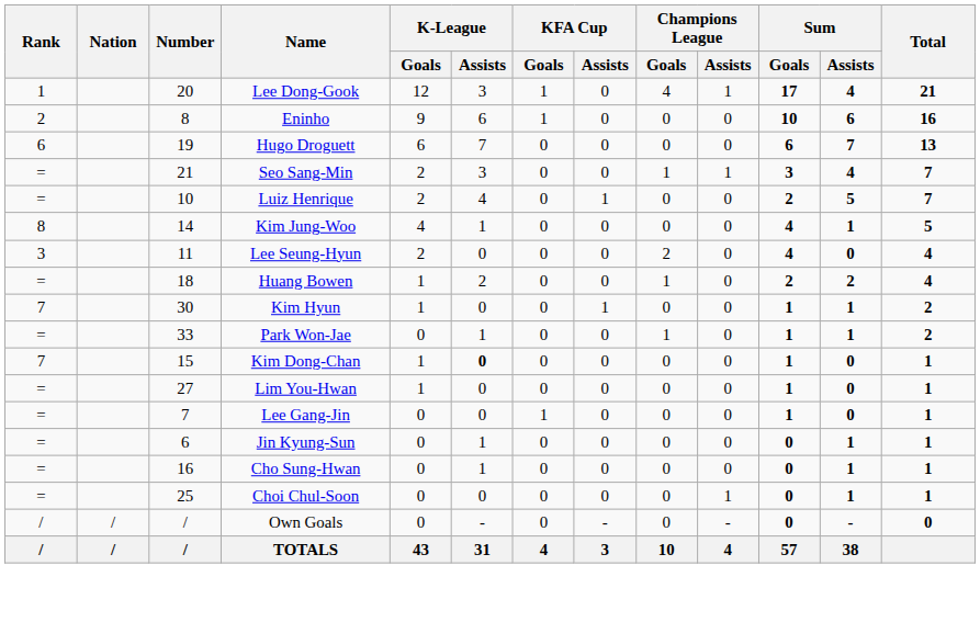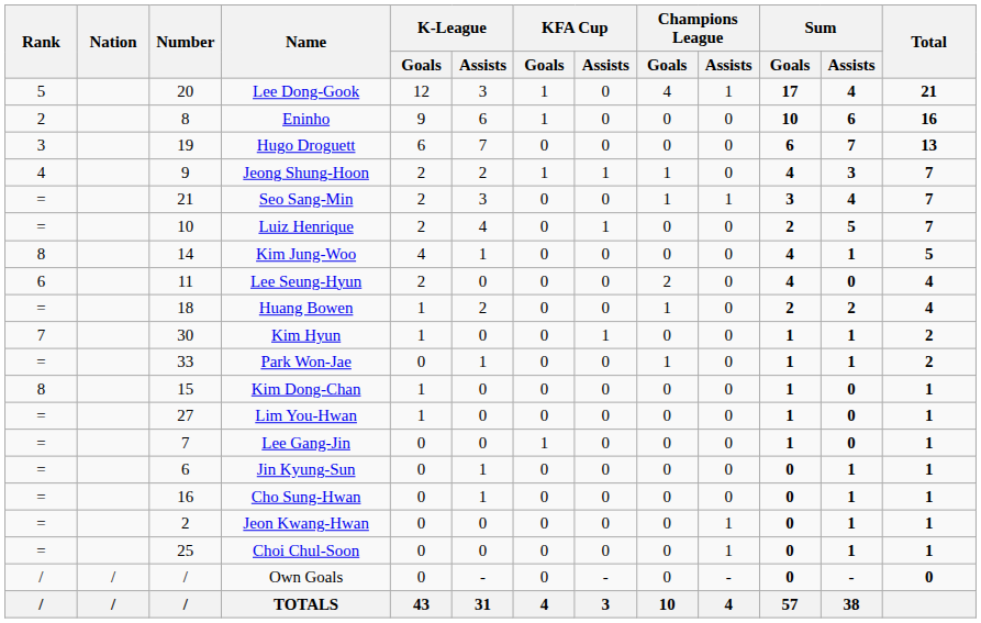Lee Dong-Gook | Rank: 1 -> 5
Hugo Droguett | Rank: 6 -> 3
+ row: 4 | 9 | Jeong Shung-Hoon | 2 | 2 | 1 | 1 | 1 | 0 | 4 | 3 | 7
Lee Seung-Hyun | Rank: 3 -> 6
Kim Dong-Chan | Rank: 7 -> 8
Kim Dong-Chan | K-League / Assists: bold -> normal
+ row: = | 2 | Jeon Kwang-Hwan | 0 | 0 | 0 | 0 | 0 | 1 | 0 | 1 | 1
